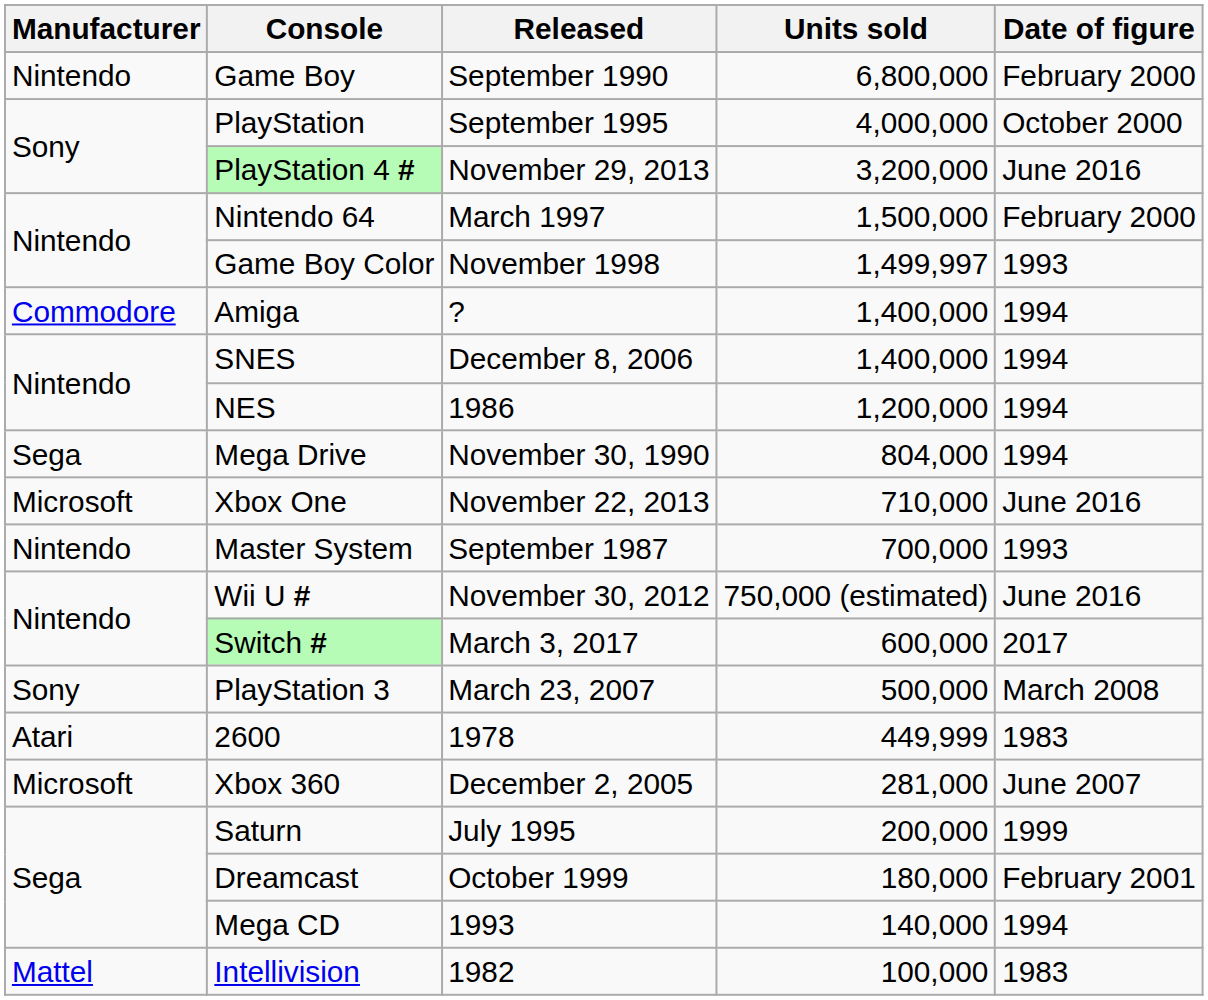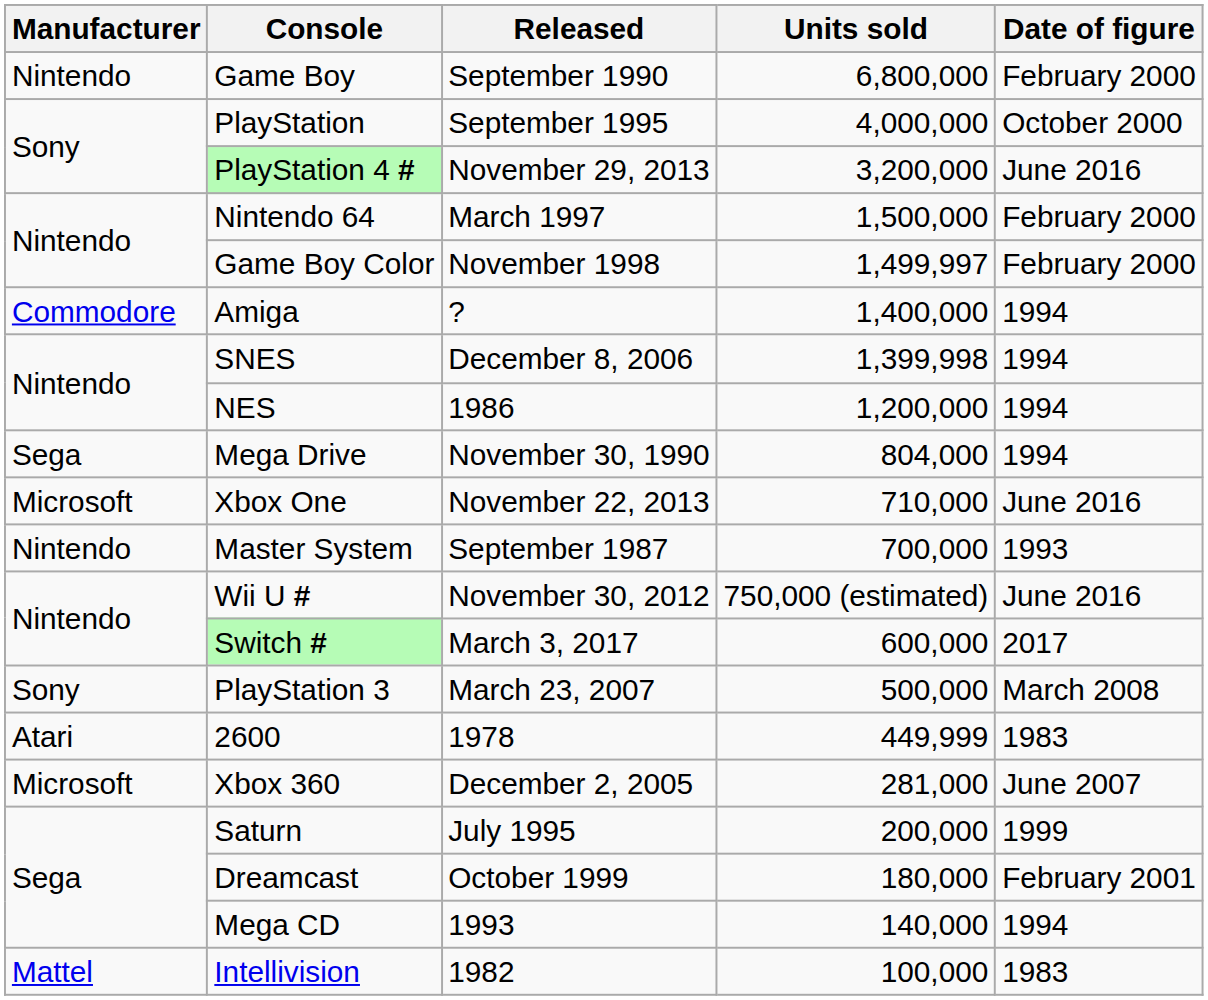Game Boy Color | Date of figure: 1993 -> February 2000
SNES | Units sold: 1,400,000 -> 1,399,998
